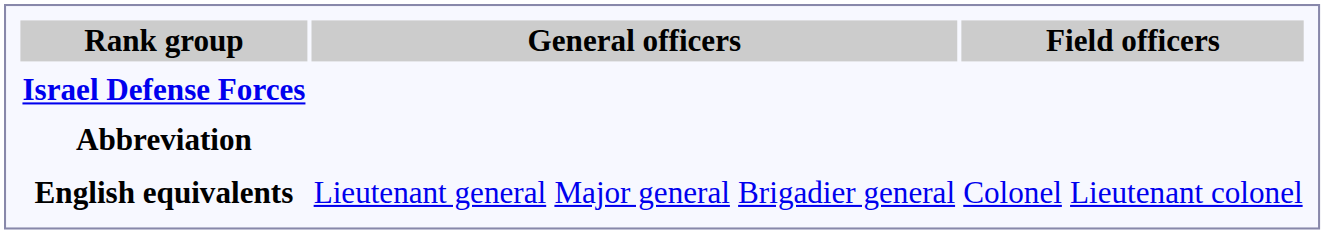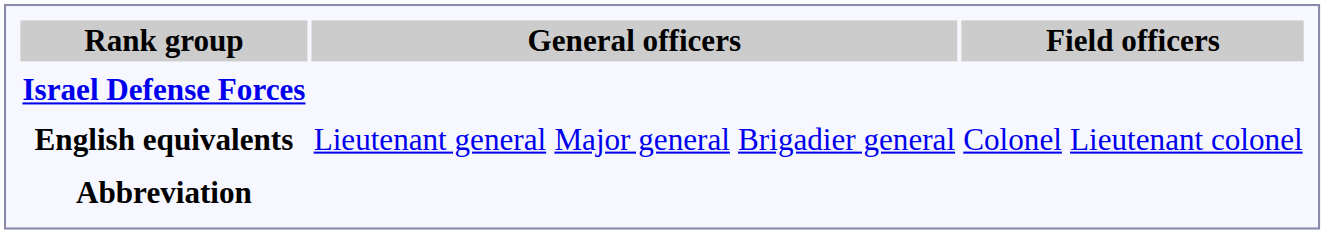rows swapped: Abbreviation <-> English equivalents
